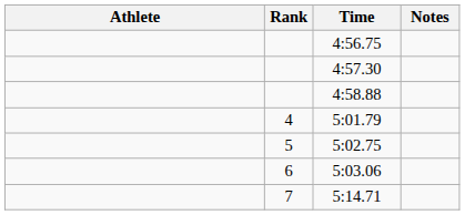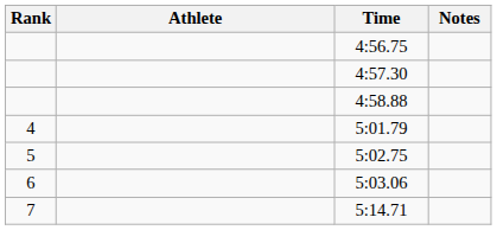columns swapped: Rank <-> Athlete
